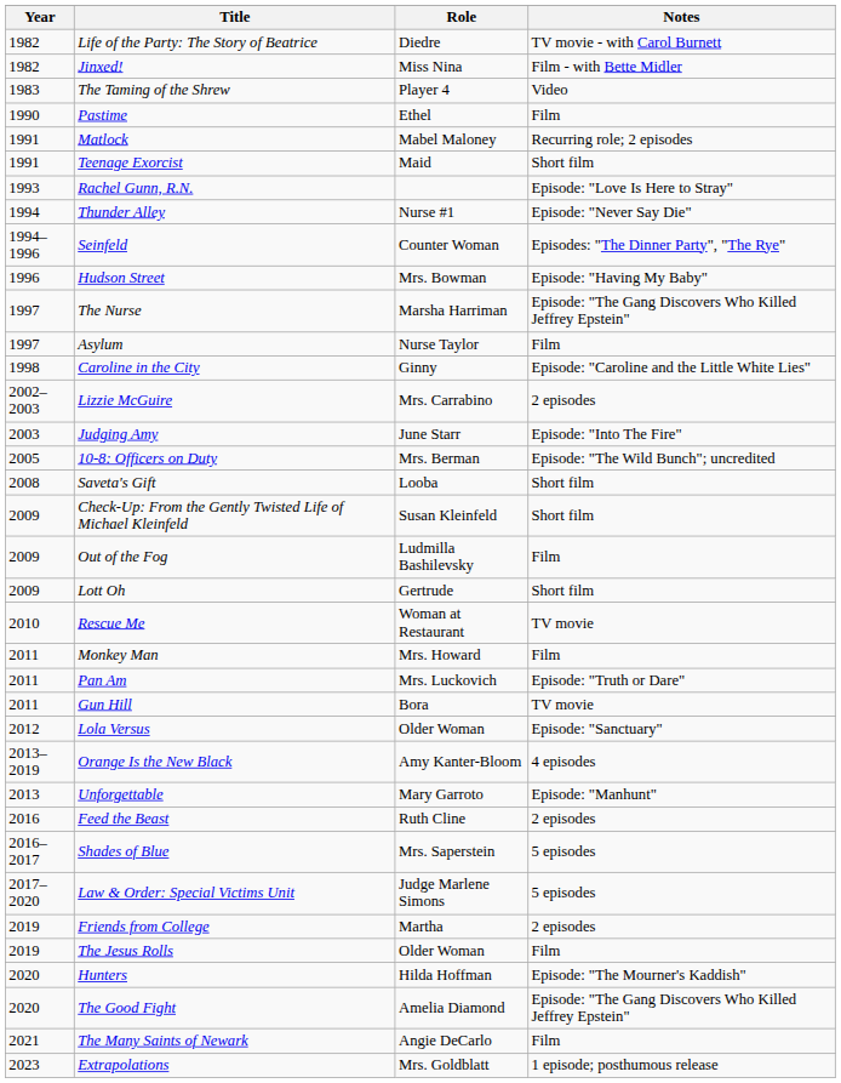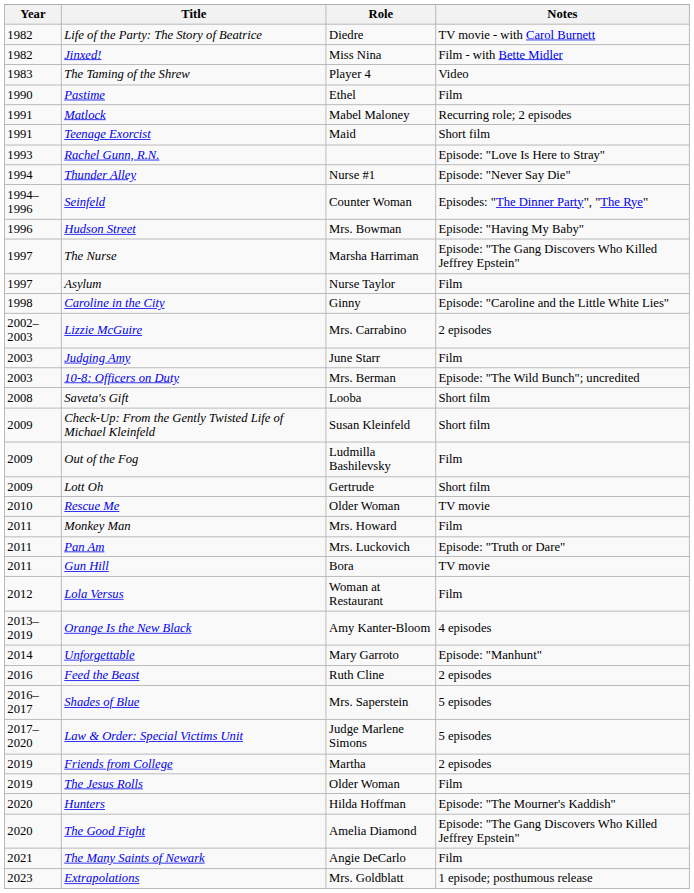Judging Amy | Notes: Episode: "Into The Fire" -> Film
10-8: Officers on Duty | Year: 2005 -> 2003
Rescue Me | Role: Woman at Restaurant -> Older Woman
Lola Versus | Role: Older Woman -> Woman at Restaurant
Lola Versus | Notes: Episode: "Sanctuary" -> Film
Unforgettable | Year: 2013 -> 2014
